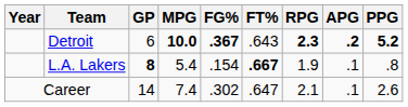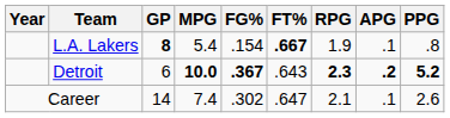rows swapped: Detroit <-> L.A. Lakers
